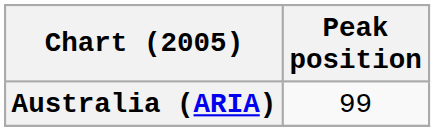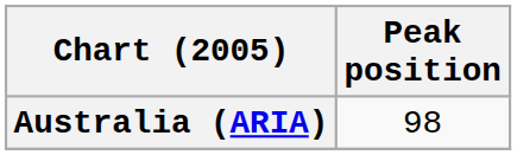Australia (ARIA) | Peak position: 99 -> 98
